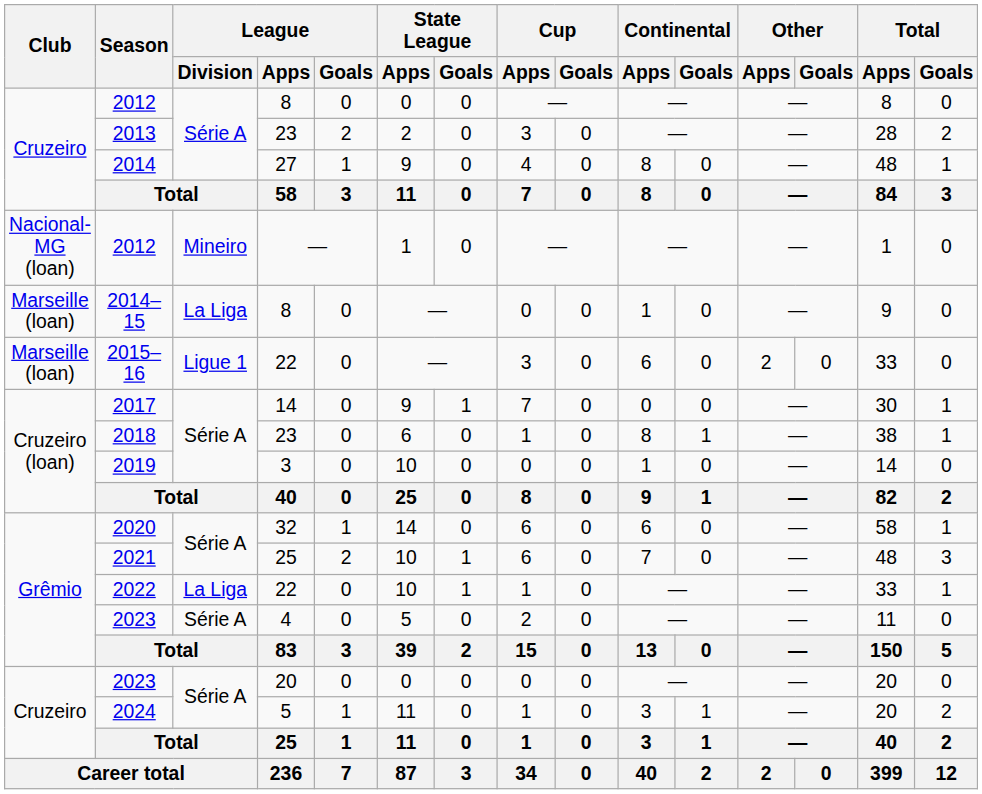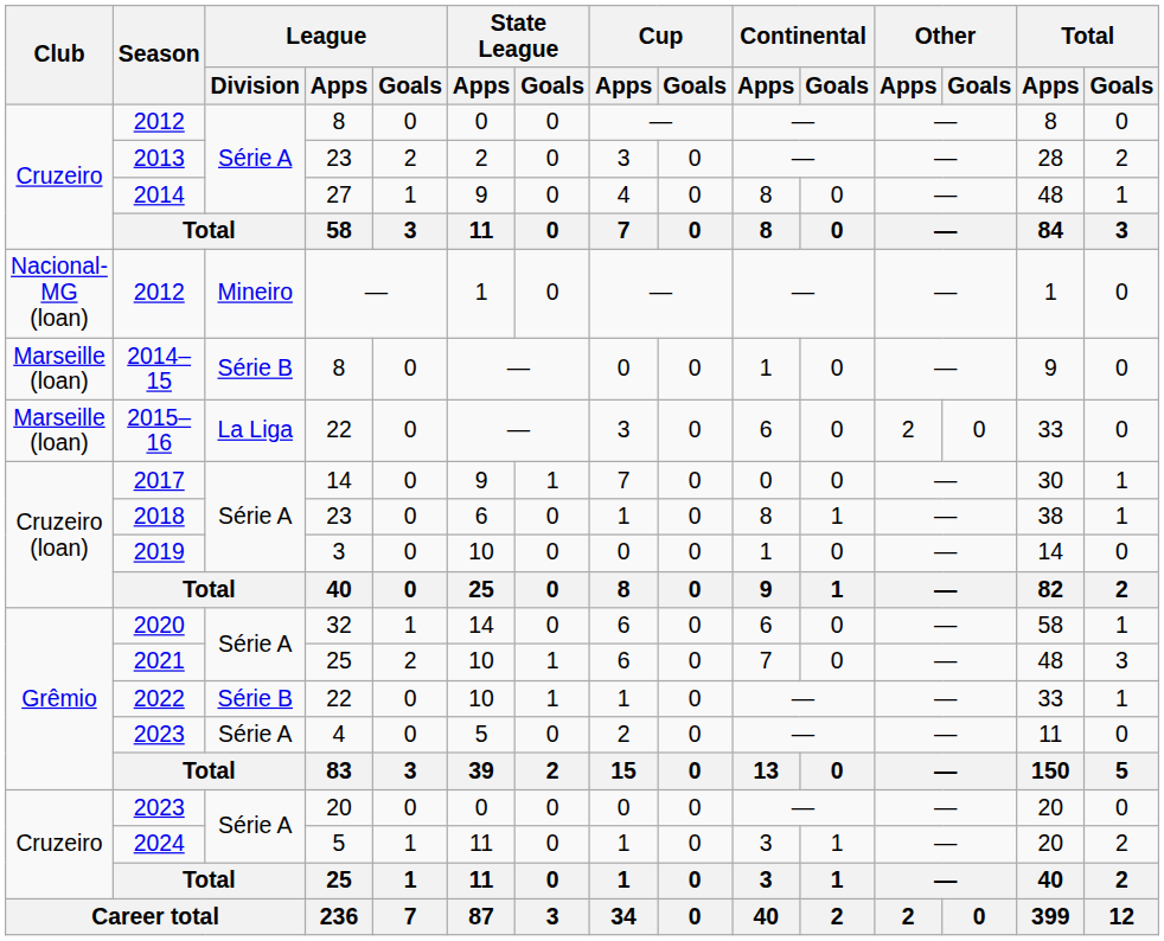2014–15 | League / Division: La Liga -> Série B
2015–16 | League / Division: Ligue 1 -> La Liga
2022 | League / Division: La Liga -> Série B
